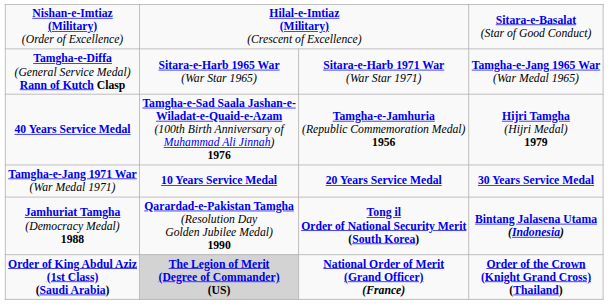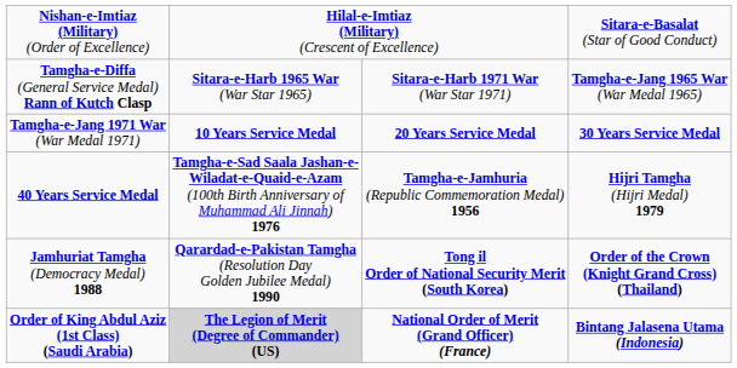rows swapped: Tamgha-e-Jang 1971 War (War Medal 1971) <-> 40 Years Service Medal
Jamhuriat Tamgha (Democracy Medal) 1988 | column 4: Bintang Jalasena Utama (Indonesia) -> Order of the Crown (Knight Grand Cross) (Thailand)
Order of King Abdul Aziz (1st Class) (Saudi Arabia) | column 4: Order of the Crown (Knight Grand Cross) (Thailand) -> Bintang Jalasena Utama (Indonesia)
